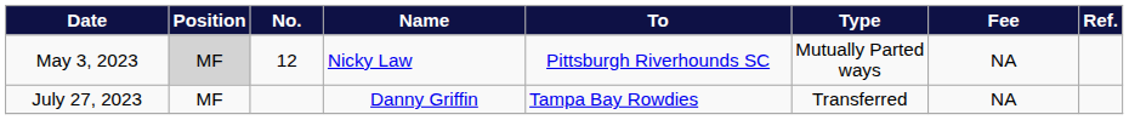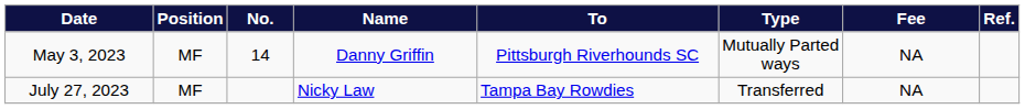May 3, 2023 | Position: lightgrey background -> no background
May 3, 2023 | No.: 12 -> 14
May 3, 2023 | Name: Nicky Law -> Danny Griffin
July 27, 2023 | Name: Danny Griffin -> Nicky Law
